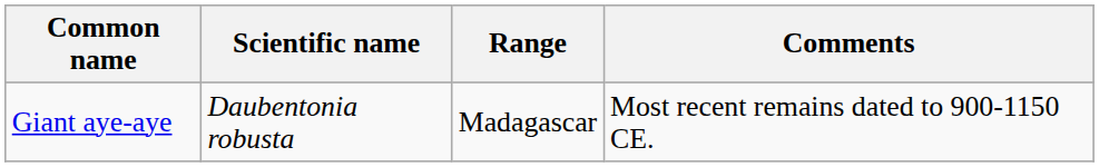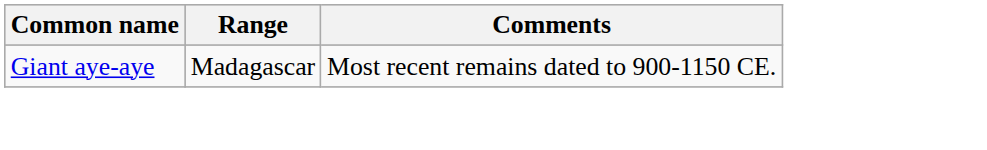- column: Scientific name | Daubentonia robusta
